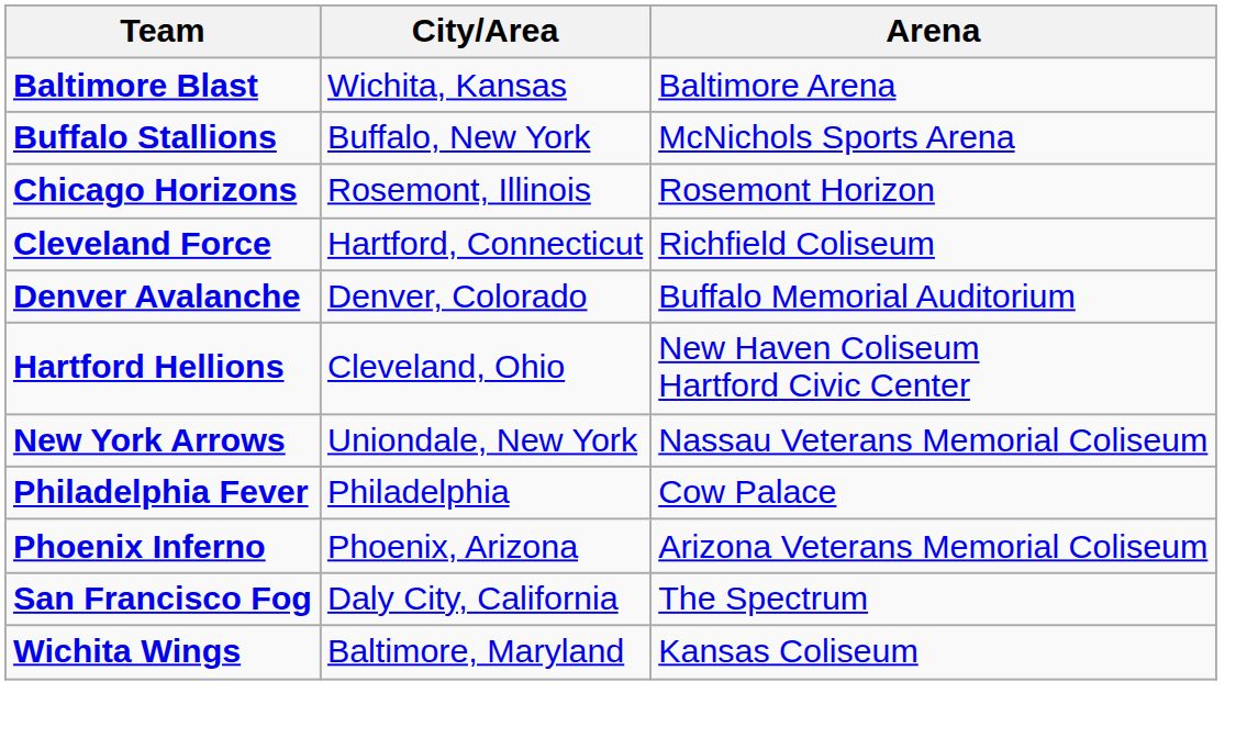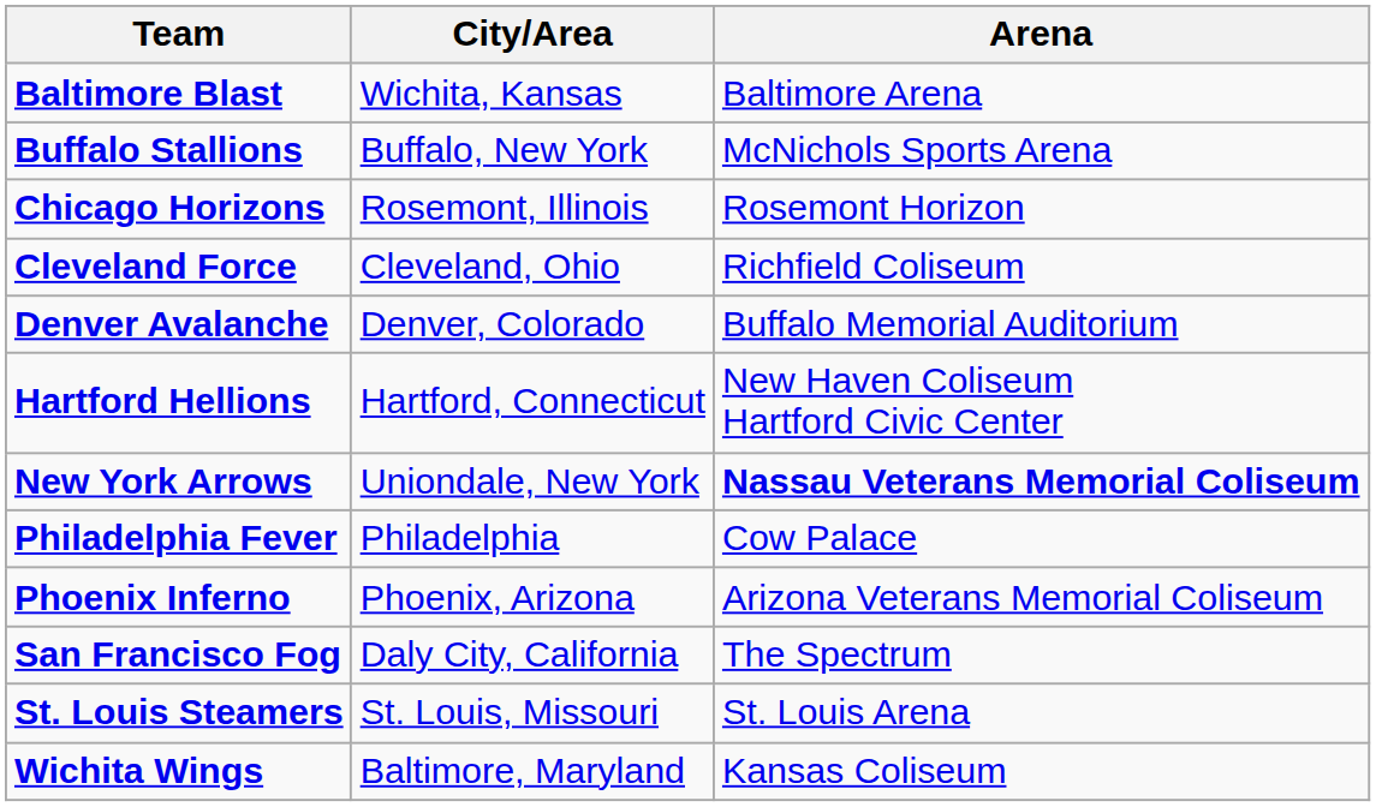Cleveland Force | City/Area: Hartford, Connecticut -> Cleveland, Ohio
Hartford Hellions | City/Area: Cleveland, Ohio -> Hartford, Connecticut
New York Arrows | Arena: normal -> bold
+ row: St. Louis Steamers | St. Louis, Missouri | St. Louis Arena
